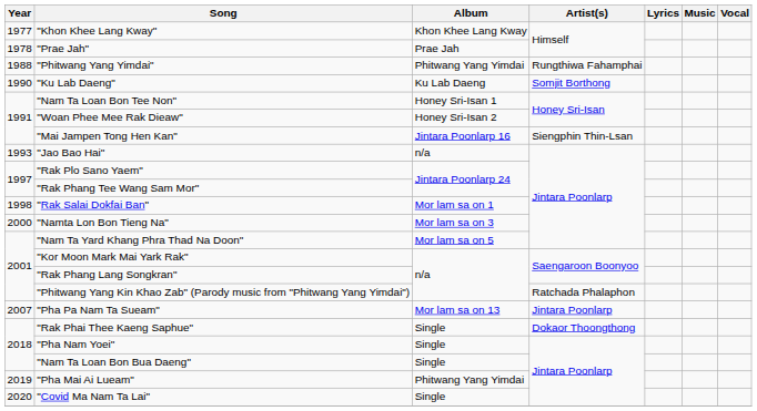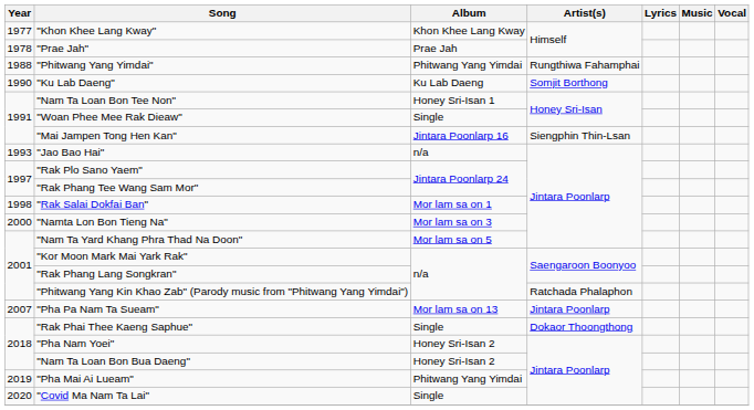"Woan Phee Mee Rak Dieaw" | Album: Honey Sri-Isan 2 -> Single
"Pha Nam Yoei" | Album: Single -> Honey Sri-Isan 2
"Nam Ta Loan Bon Bua Daeng" | Album: Single -> Honey Sri-Isan 2
